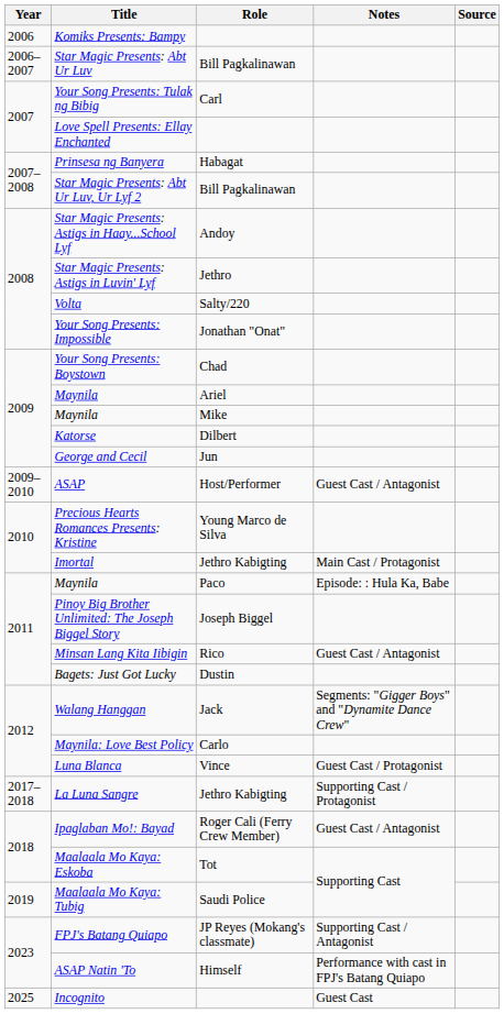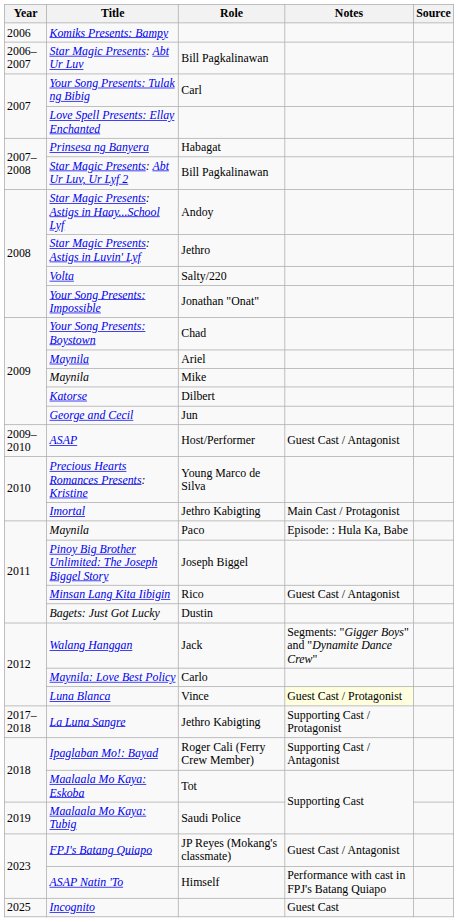Luna Blanca | Notes: no background -> lightyellow background
Ipaglaban Mo!: Bayad | Notes: Guest Cast / Antagonist -> Supporting Cast / Antagonist
FPJ's Batang Quiapo | Notes: Supporting Cast / Antagonist -> Guest Cast / Antagonist
